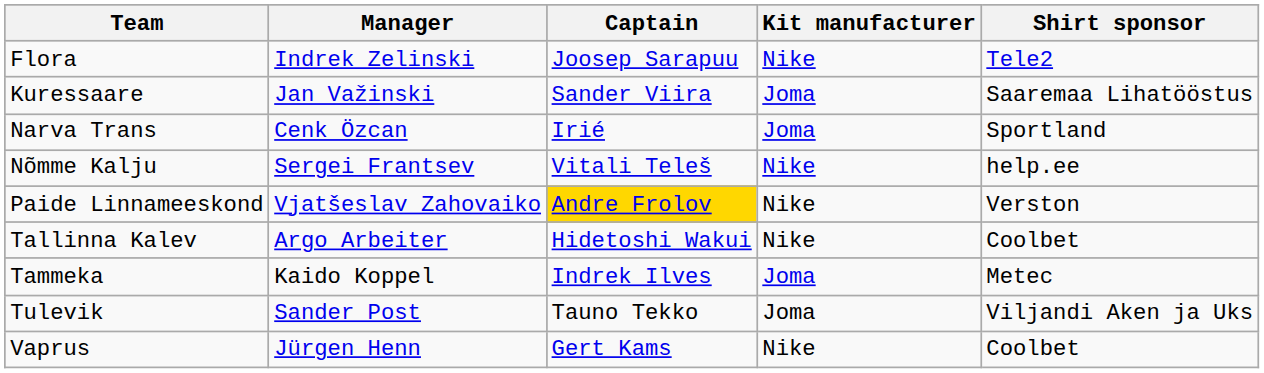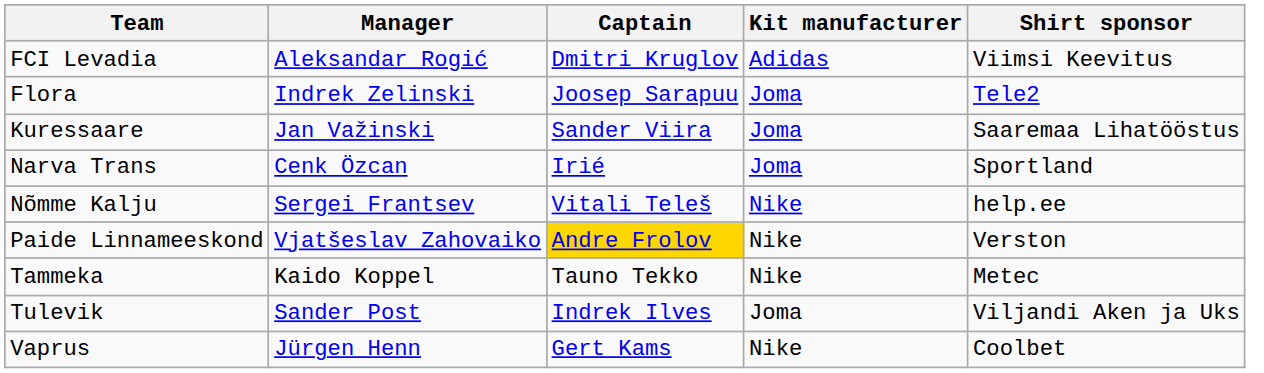+ row: FCI Levadia | Aleksandar Rogić | Dmitri Kruglov | Adidas | Viimsi Keevitus
Flora | Kit manufacturer: Nike -> Joma
- row: Tallinna Kalev | Argo Arbeiter | Hidetoshi Wakui | Nike | Coolbet
Tammeka | Captain: Indrek Ilves -> Tauno Tekko
Tammeka | Kit manufacturer: Joma -> Nike
Tulevik | Captain: Tauno Tekko -> Indrek Ilves
